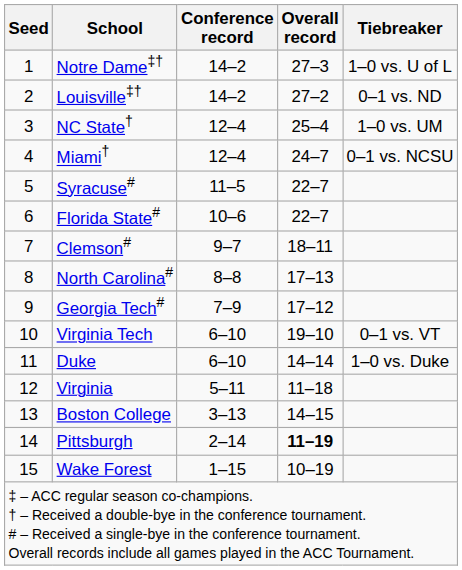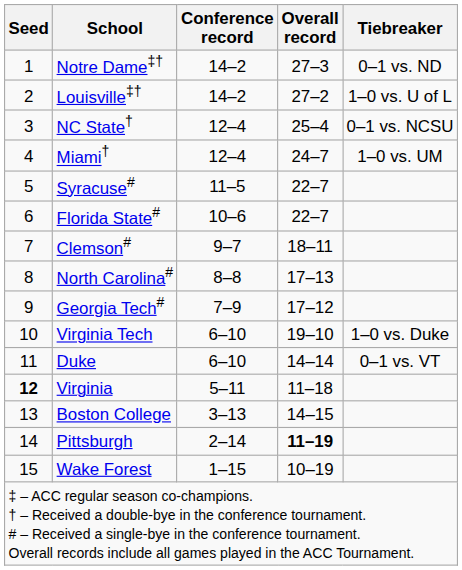Notre Dame‡† | Tiebreaker: 1–0 vs. U of L -> 0–1 vs. ND
Louisville‡† | Tiebreaker: 0–1 vs. ND -> 1–0 vs. U of L
NC State† | Tiebreaker: 1–0 vs. UM -> 0–1 vs. NCSU
Miami† | Tiebreaker: 0–1 vs. NCSU -> 1–0 vs. UM
Virginia Tech | Tiebreaker: 0–1 vs. VT -> 1–0 vs. Duke
Duke | Tiebreaker: 1–0 vs. Duke -> 0–1 vs. VT
Virginia | Seed: normal -> bold
